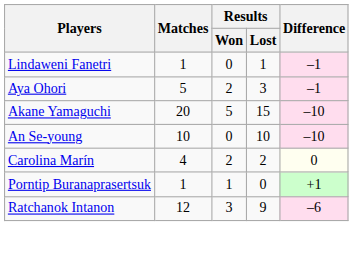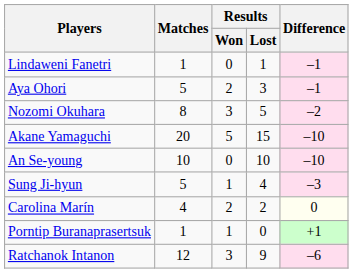+ row: Nozomi Okuhara | 8 | 3 | 5 | –2
+ row: Sung Ji-hyun | 5 | 1 | 4 | –3
